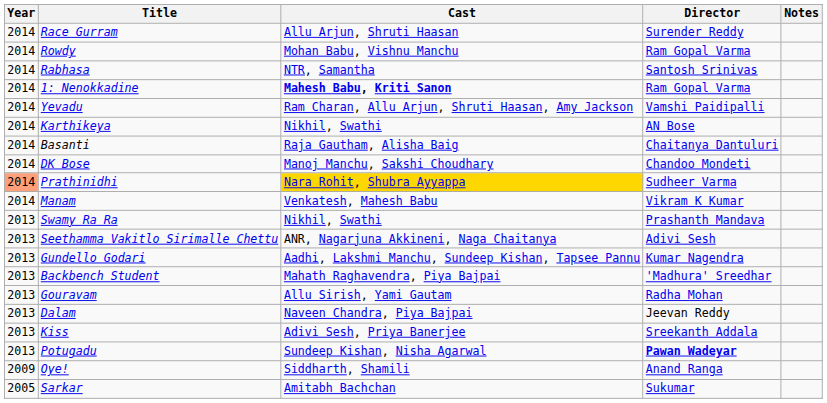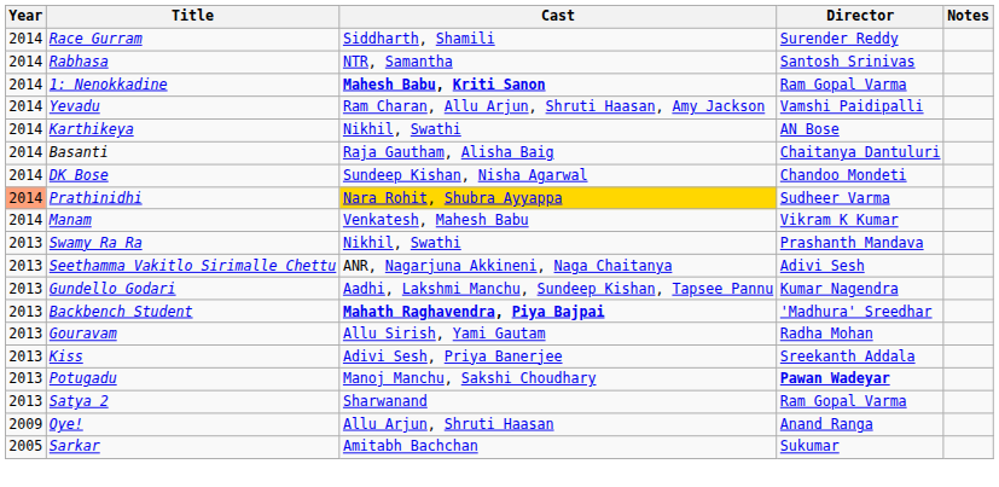Race Gurram | Cast: Allu Arjun, Shruti Haasan -> Siddharth, Shamili
- row: 2014 | Rowdy | Mohan Babu, Vishnu Manchu | Ram Gopal Varma
DK Bose | Cast: Manoj Manchu, Sakshi Choudhary -> Sundeep Kishan, Nisha Agarwal
Backbench Student | Cast: normal -> bold
- row: 2013 | Dalam | Naveen Chandra, Piya Bajpai | Jeevan Reddy
Potugadu | Cast: Sundeep Kishan, Nisha Agarwal -> Manoj Manchu, Sakshi Choudhary
+ row: 2013 | Satya 2 | Sharwanand | Ram Gopal Varma
Oye! | Cast: Siddharth, Shamili -> Allu Arjun, Shruti Haasan
